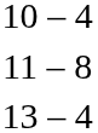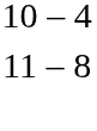- row: 13 – 4
